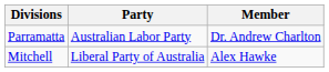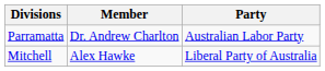columns swapped: Member <-> Party
